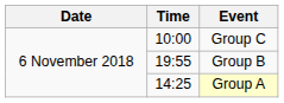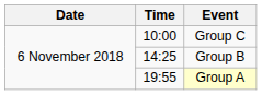Group B | Time: 19:55 -> 14:25
Group A | Time: 14:25 -> 19:55
